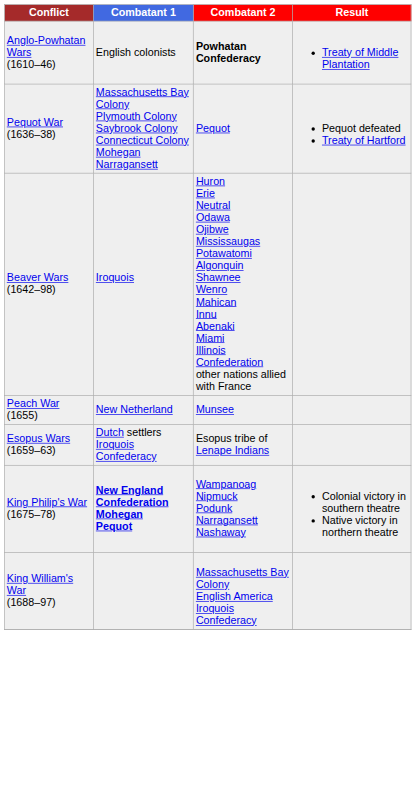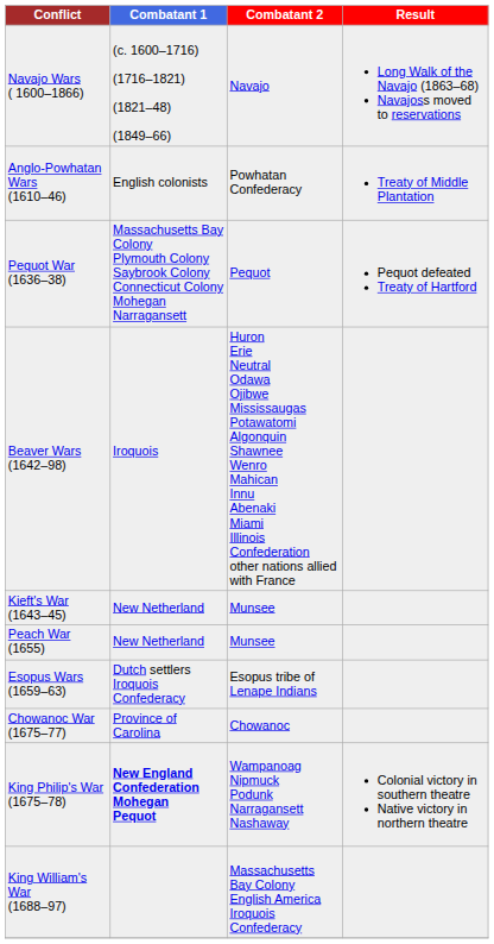+ row: Navajo Wars ( 1600–1866) | (c. 1600–1716) (1716–1821) (1821–48) (1849–66) | Navajo | Long Walk of the Navajo (1863–68) Navajoss moved to reservations
Anglo-Powhatan Wars (1610–46) | Combatant 2: bold -> normal
+ row: Kieft's War (1643–45) | New Netherland | Munsee
+ row: Chowanoc War (1675–77) | Province of Carolina | Chowanoc
